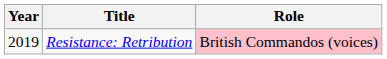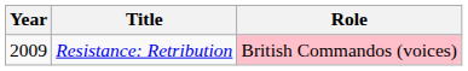Resistance: Retribution | Year: 2019 -> 2009
